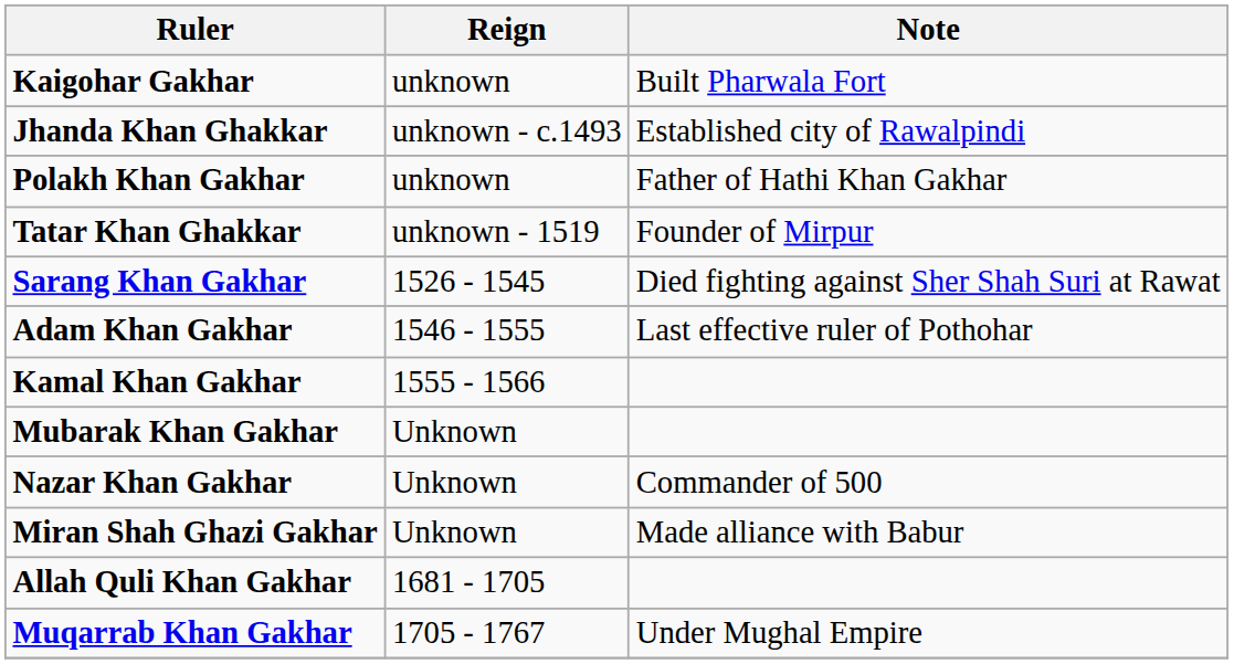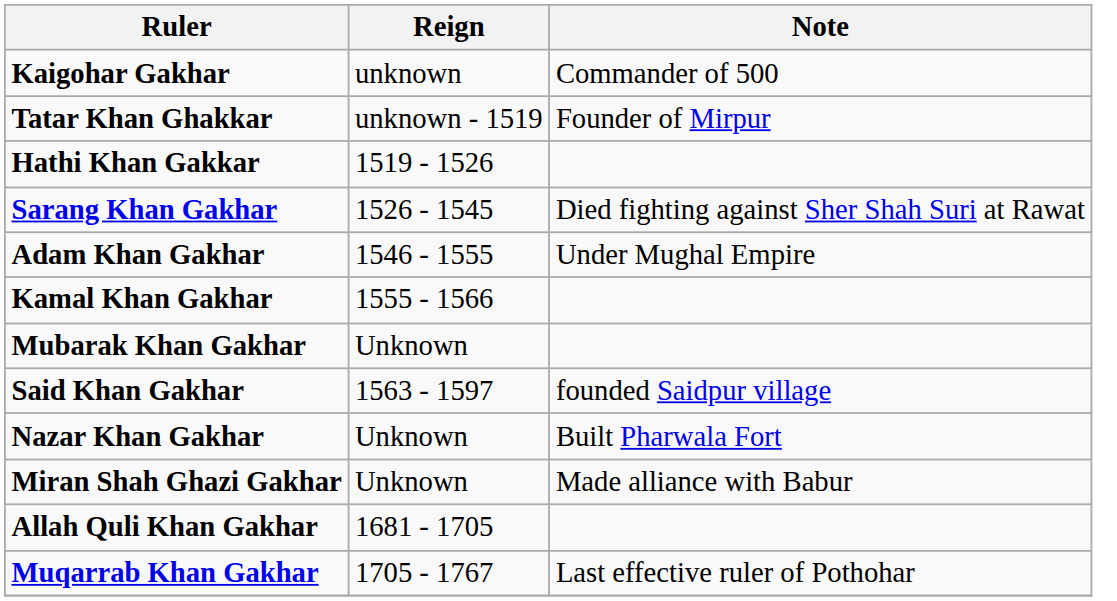Kaigohar Gakhar | Note: Built Pharwala Fort -> Commander of 500
- row: Jhanda Khan Ghakkar | unknown - c.1493 | Established city of Rawalpindi
- row: Polakh Khan Gakhar | unknown | Father of Hathi Khan Gakhar
+ row: Hathi Khan Gakkar | 1519 - 1526
Adam Khan Gakhar | Note: Last effective ruler of Pothohar -> Under Mughal Empire
+ row: Said Khan Gakhar | 1563 - 1597 | founded Saidpur village
Nazar Khan Gakhar | Note: Commander of 500 -> Built Pharwala Fort
Muqarrab Khan Gakhar | Note: Under Mughal Empire -> Last effective ruler of Pothohar
